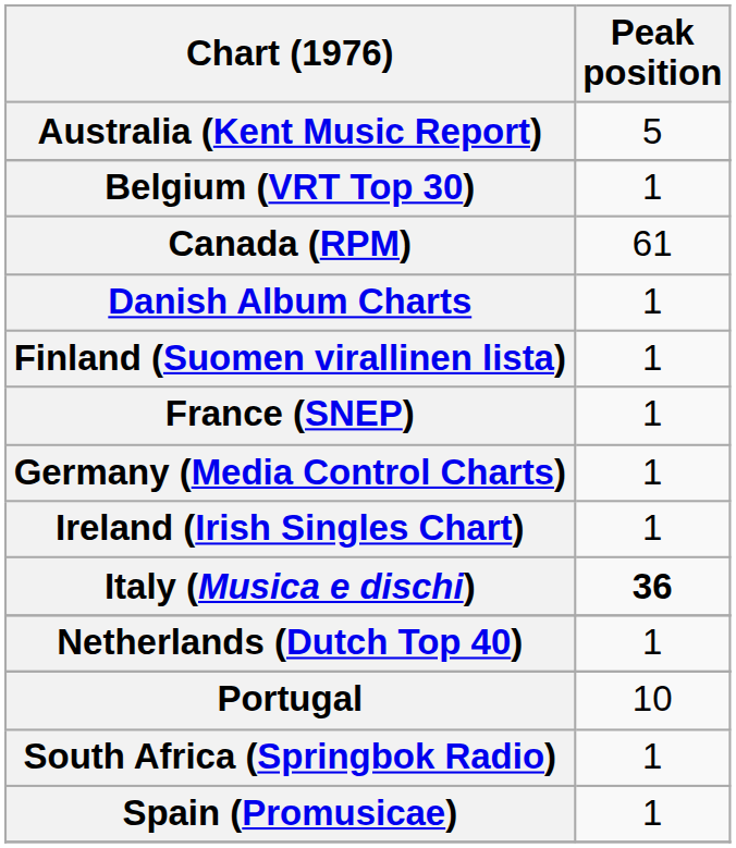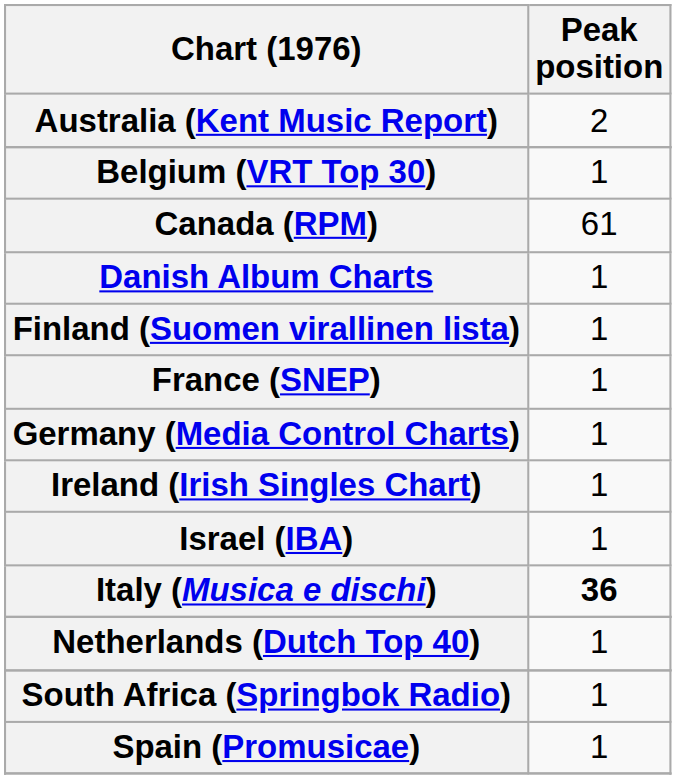Australia (Kent Music Report) | Peak position: 5 -> 2
+ row: Israel (IBA) | 1
- row: Portugal | 10
